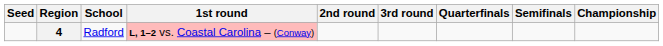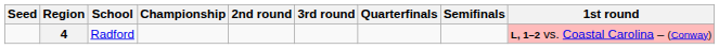columns swapped: 1st round <-> Championship
